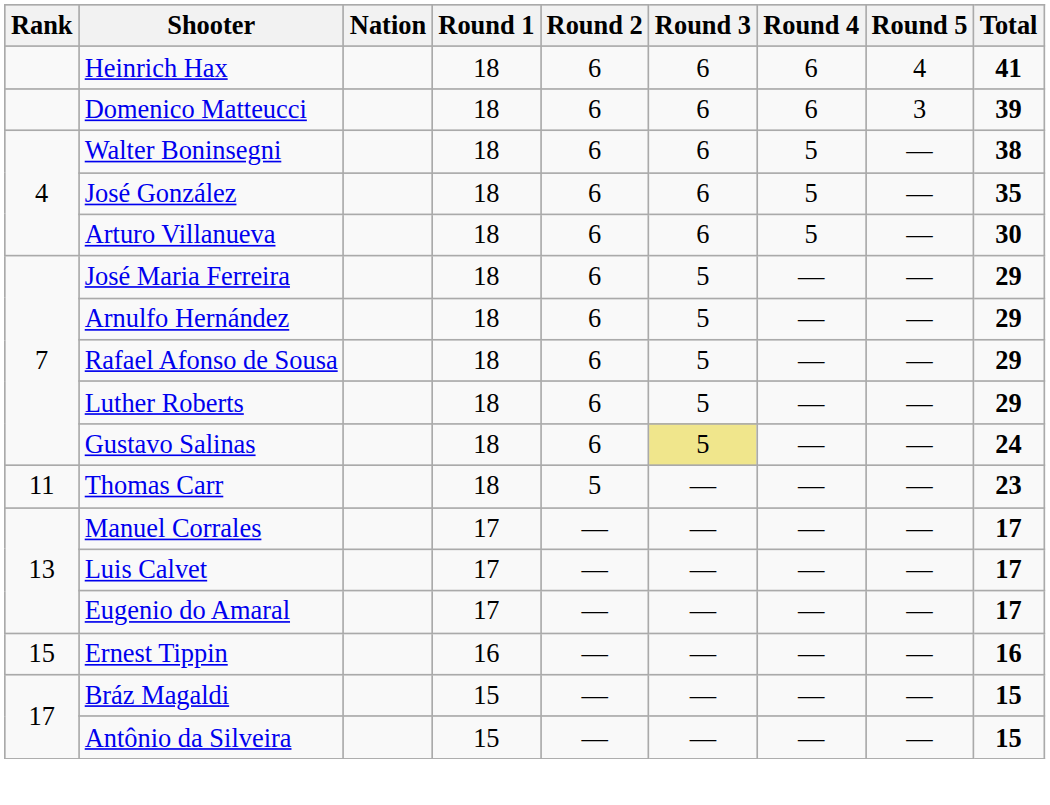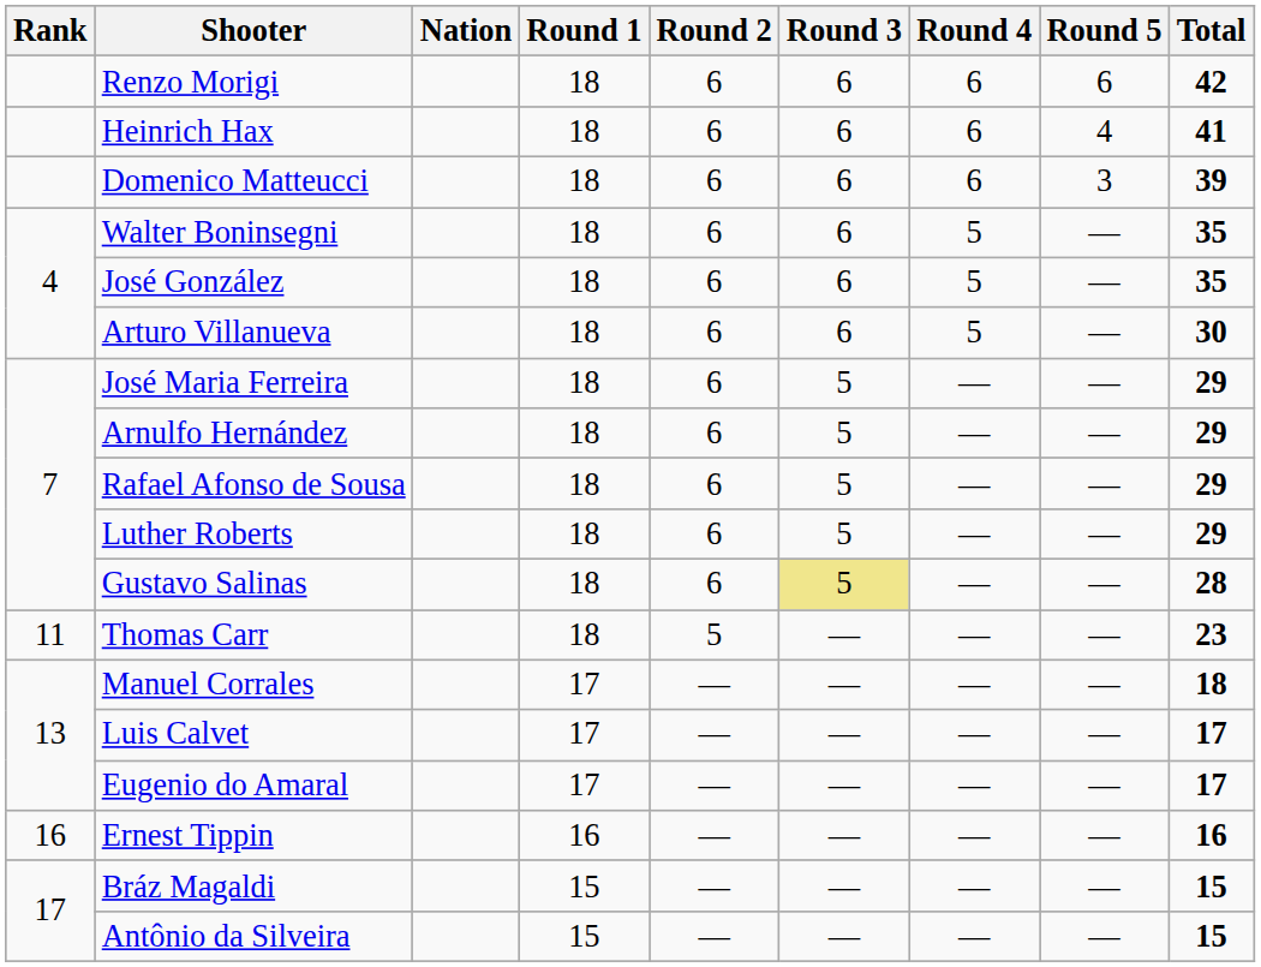+ row: Renzo Morigi | 18 | 6 | 6 | 6 | 6 | 42
Walter Boninsegni | Total: 38 -> 35
Gustavo Salinas | Total: 24 -> 28
Manuel Corrales | Total: 17 -> 18
Ernest Tippin | Rank: 15 -> 16
